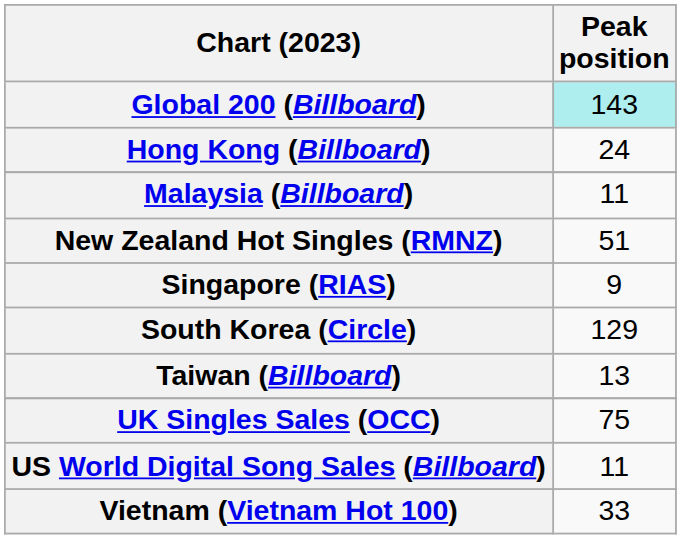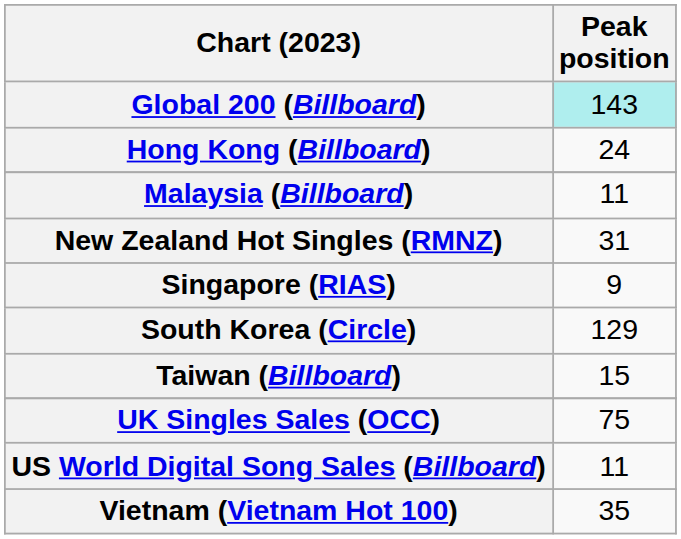New Zealand Hot Singles (RMNZ) | Peak position: 51 -> 31
Taiwan (Billboard) | Peak position: 13 -> 15
Vietnam (Vietnam Hot 100) | Peak position: 33 -> 35
